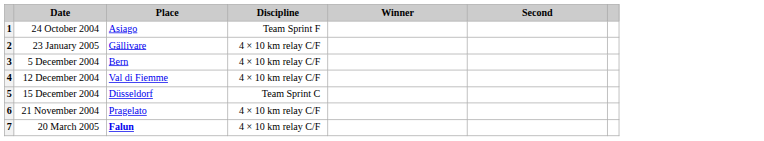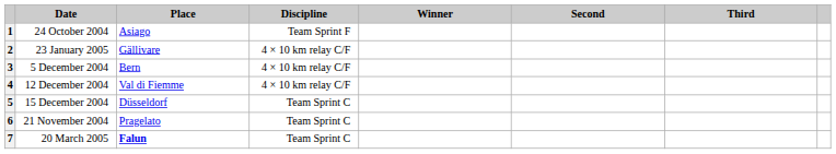+ column: Third
6 | Discipline: 4 × 10 km relay C/F -> Team Sprint C
7 | Discipline: 4 × 10 km relay C/F -> Team Sprint C
